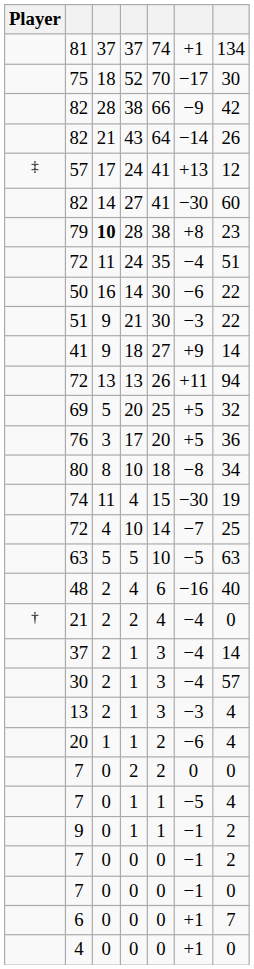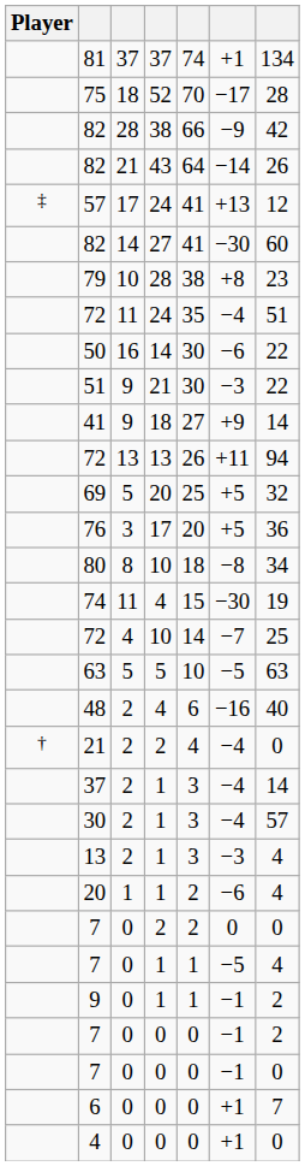75 | column 7: 30 -> 28
79 | column 3: bold -> normal
